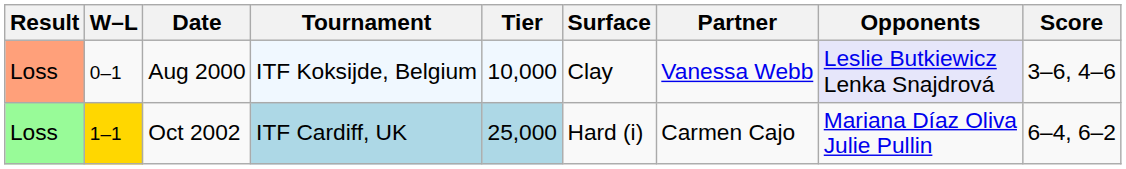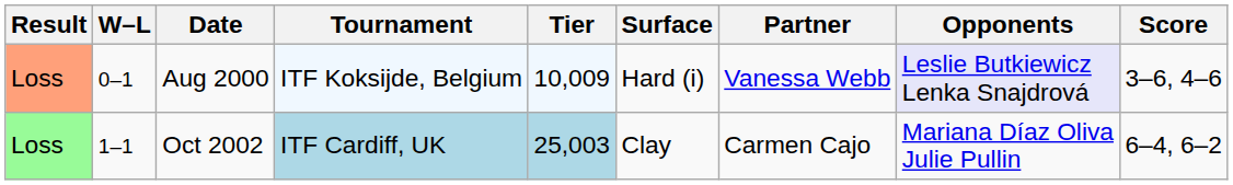Aug 2000 | Tier: 10,000 -> 10,009
Aug 2000 | Surface: Clay -> Hard (i)
Oct 2002 | W–L: gold background -> no background
Oct 2002 | Tier: 25,000 -> 25,003
Oct 2002 | Surface: Hard (i) -> Clay
